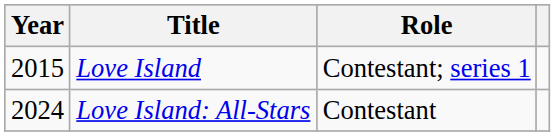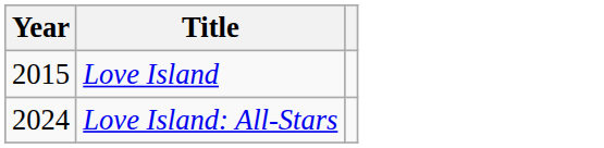- column: Role | Contestant; series 1 | Contestant
